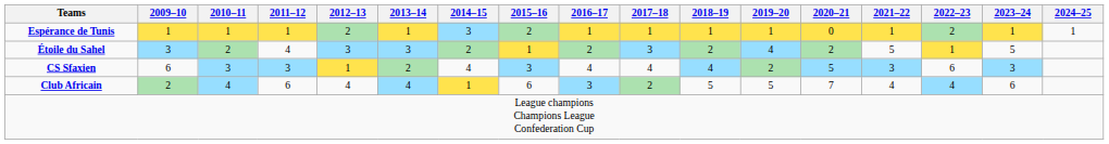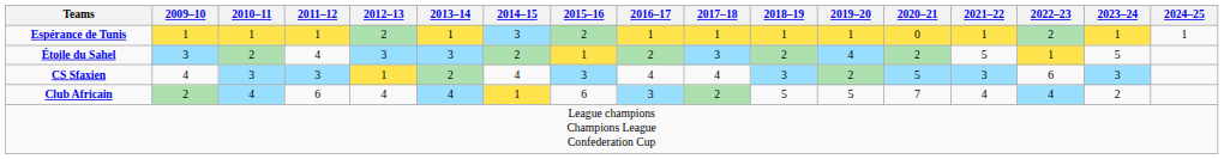CS Sfaxien | 2009–10: 6 -> 4
CS Sfaxien | 2018–19: 4 -> 3
Club Africain | 2023–24: 6 -> 2
